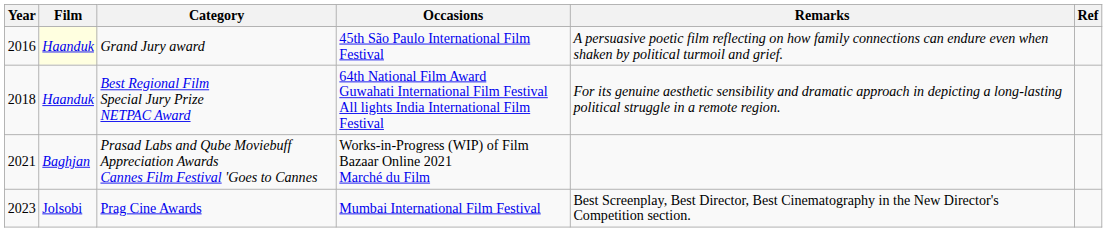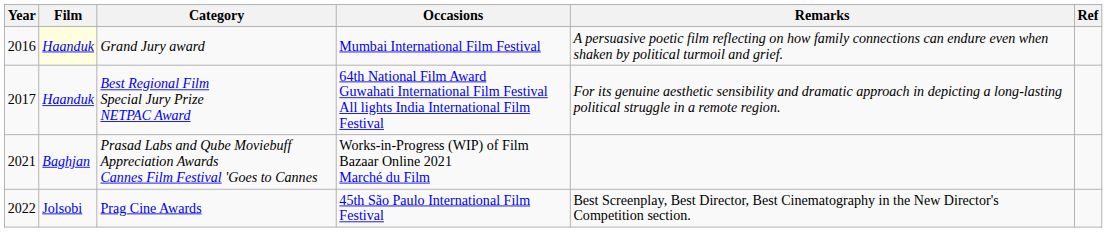Grand Jury award | Occasions: 45th São Paulo International Film Festival -> Mumbai International Film Festival
Best Regional Film Special Jury Prize NETPAC Award | Year: 2018 -> 2017
Prag Cine Awards | Year: 2023 -> 2022
Prag Cine Awards | Occasions: Mumbai International Film Festival -> 45th São Paulo International Film Festival
